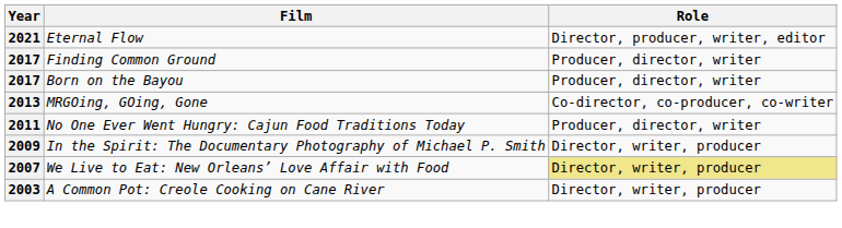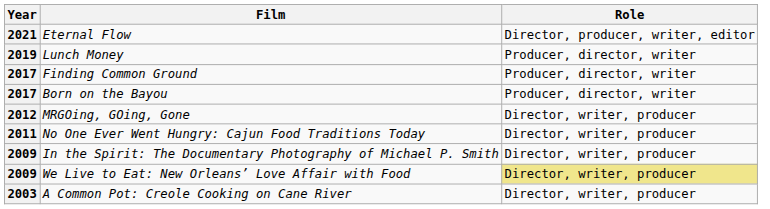+ row: 2019 | Lunch Money | Producer, director, writer
MRGOing, GOing, Gone | Year: 2013 -> 2012
MRGOing, GOing, Gone | Role: Co-director, co-producer, co-writer -> Director, writer, producer
No One Ever Went Hungry: Cajun Food Traditions Today | Role: Producer, director, writer -> Director, writer, producer
We Live to Eat: New Orleans’ Love Affair with Food | Year: 2007 -> 2009
